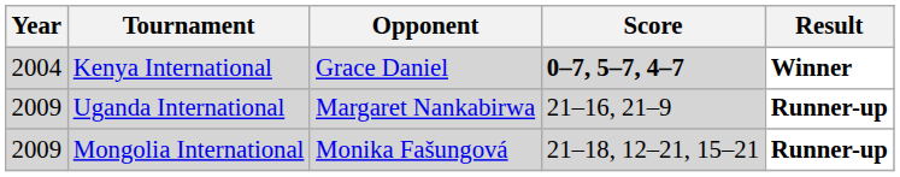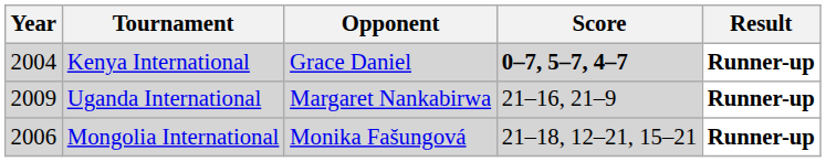Kenya International | Result: Winner -> Runner-up
Mongolia International | Year: 2009 -> 2006
